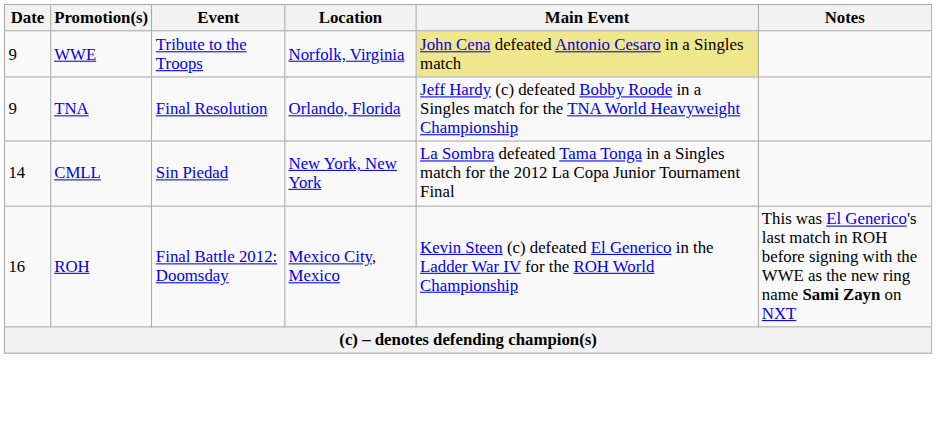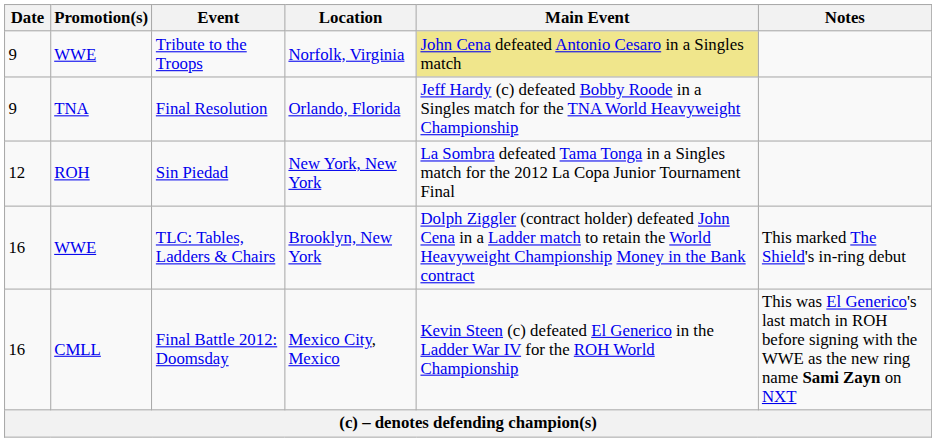Sin Piedad | Date: 14 -> 12
Sin Piedad | Promotion(s): CMLL -> ROH
+ row: 16 | WWE | TLC: Tables, Ladders & Chairs | Brooklyn, New York | Dolph Ziggler (contract holder) defeated John Cena in a Ladder match to retain the World Heavyweight Championship Money in the Bank contract | This marked The Shield's in-ring debut
Final Battle 2012: Doomsday | Promotion(s): ROH -> CMLL
